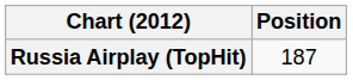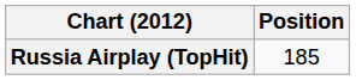Russia Airplay (TopHit) | Position: 187 -> 185
